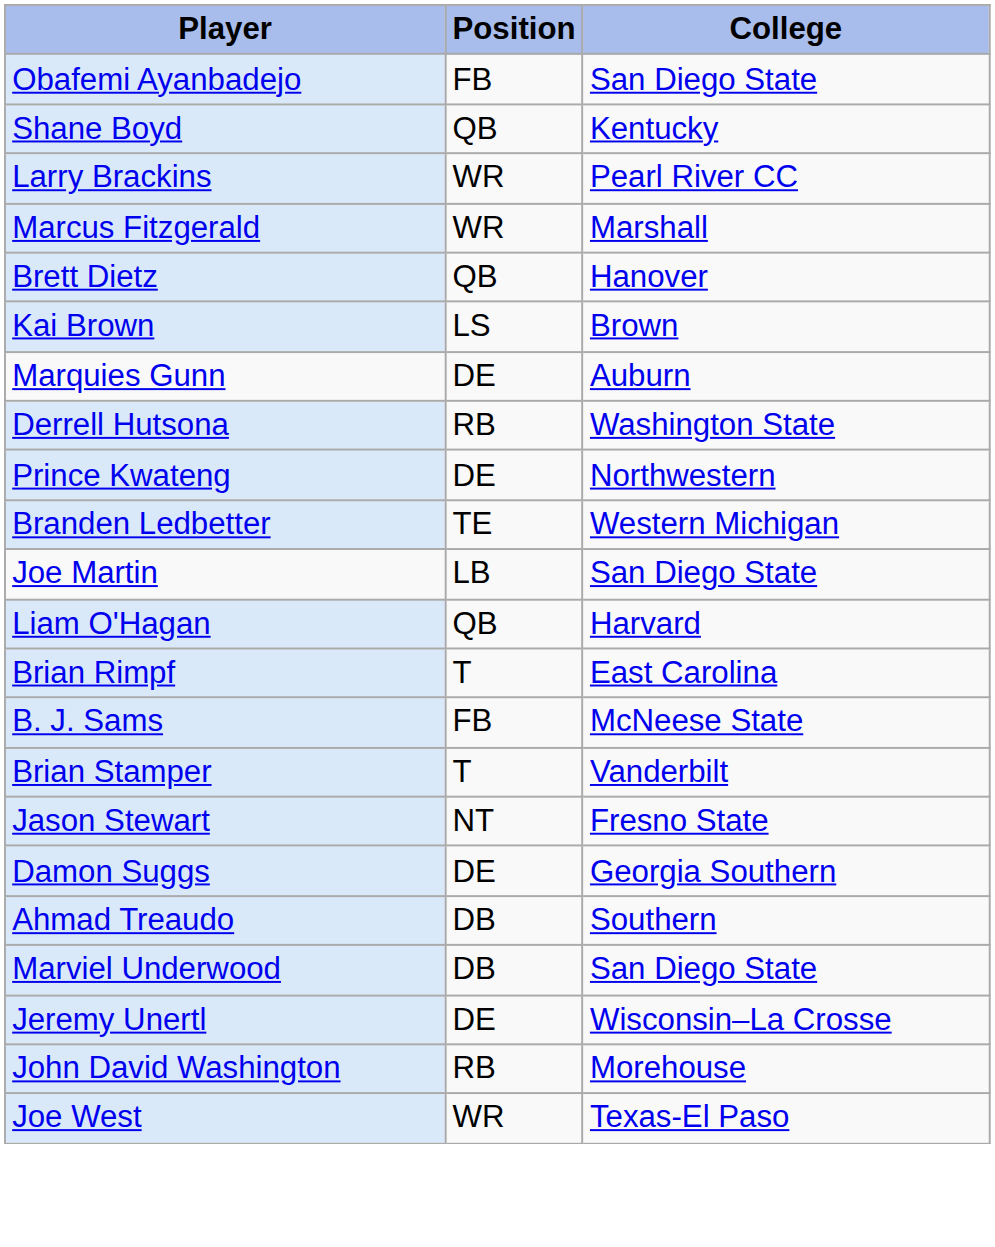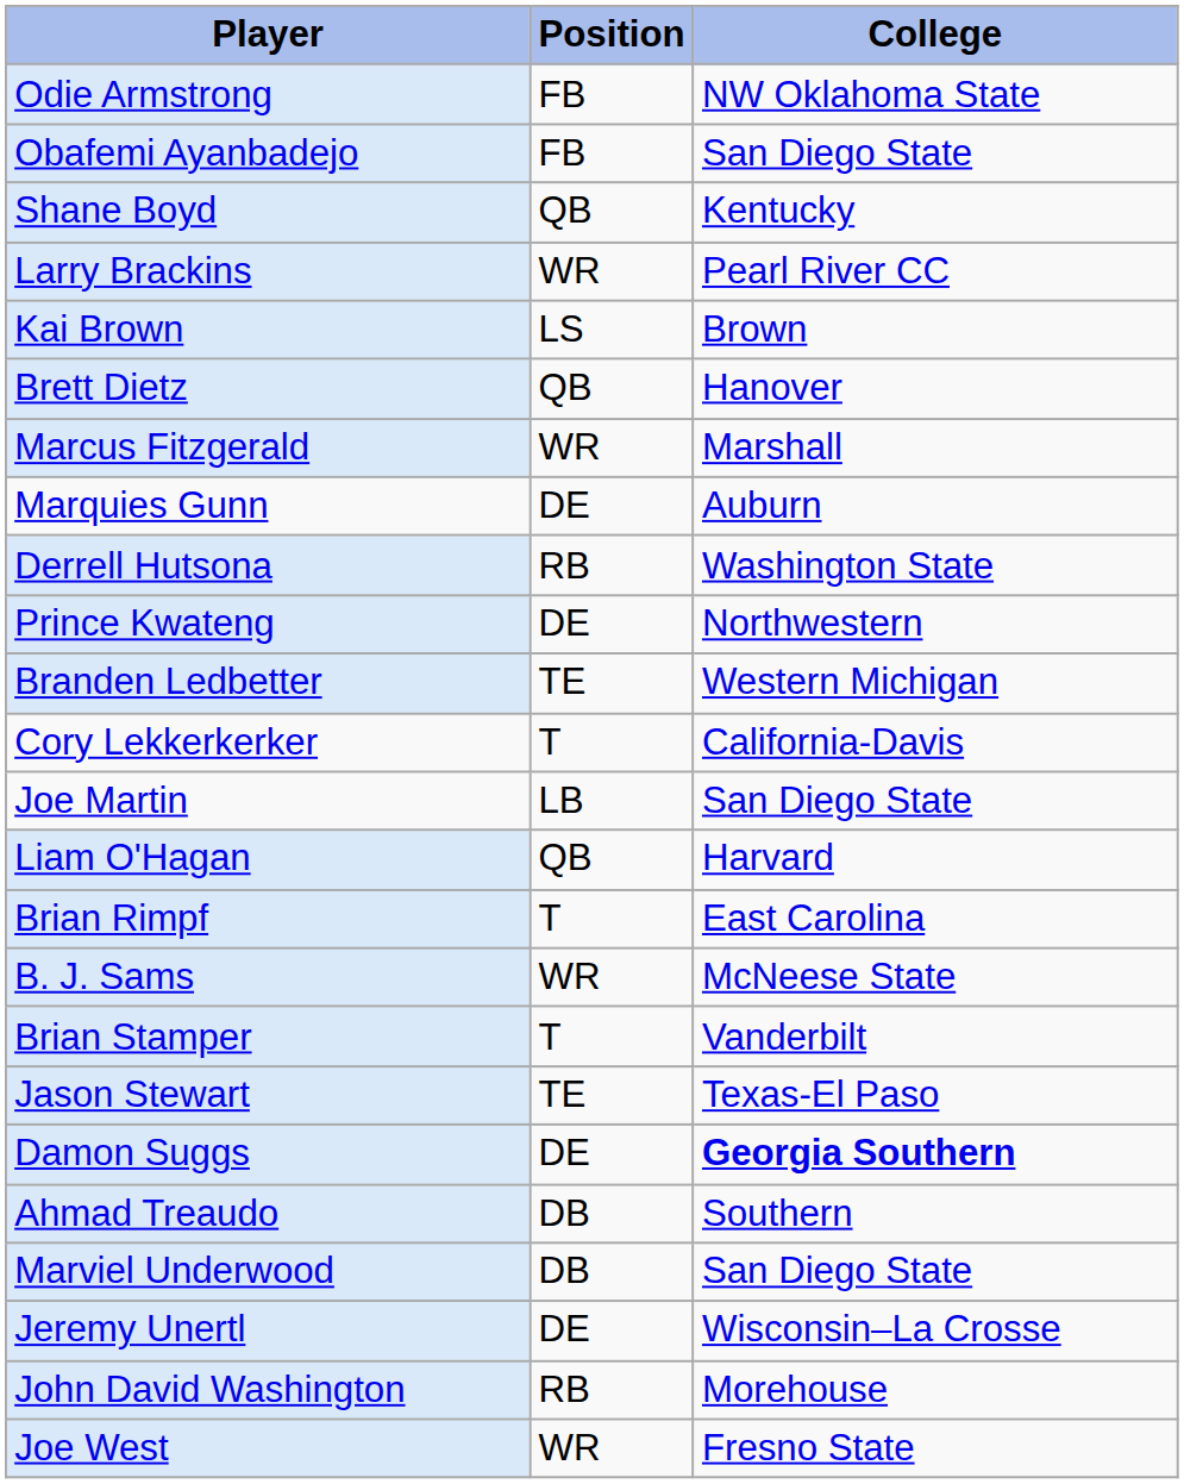+ row: Odie Armstrong | FB | NW Oklahoma State
rows swapped: Kai Brown <-> Marcus Fitzgerald
+ row: Cory Lekkerkerker | T | California-Davis
B. J. Sams | Position: FB -> WR
Jason Stewart | Position: NT -> TE
Jason Stewart | College: Fresno State -> Texas-El Paso
Damon Suggs | College: normal -> bold
Joe West | College: Texas-El Paso -> Fresno State
